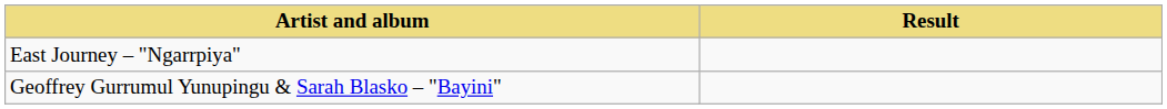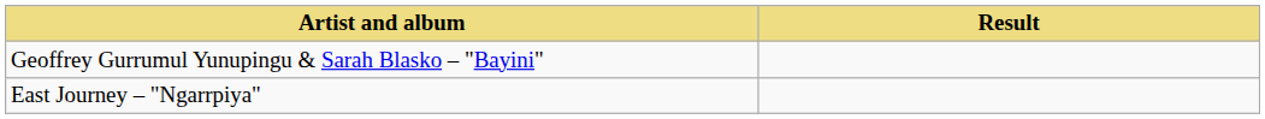rows swapped: East Journey – "Ngarrpiya" <-> Geoffrey Gurrumul Yunupingu & Sarah Blasko – "Bayini"
